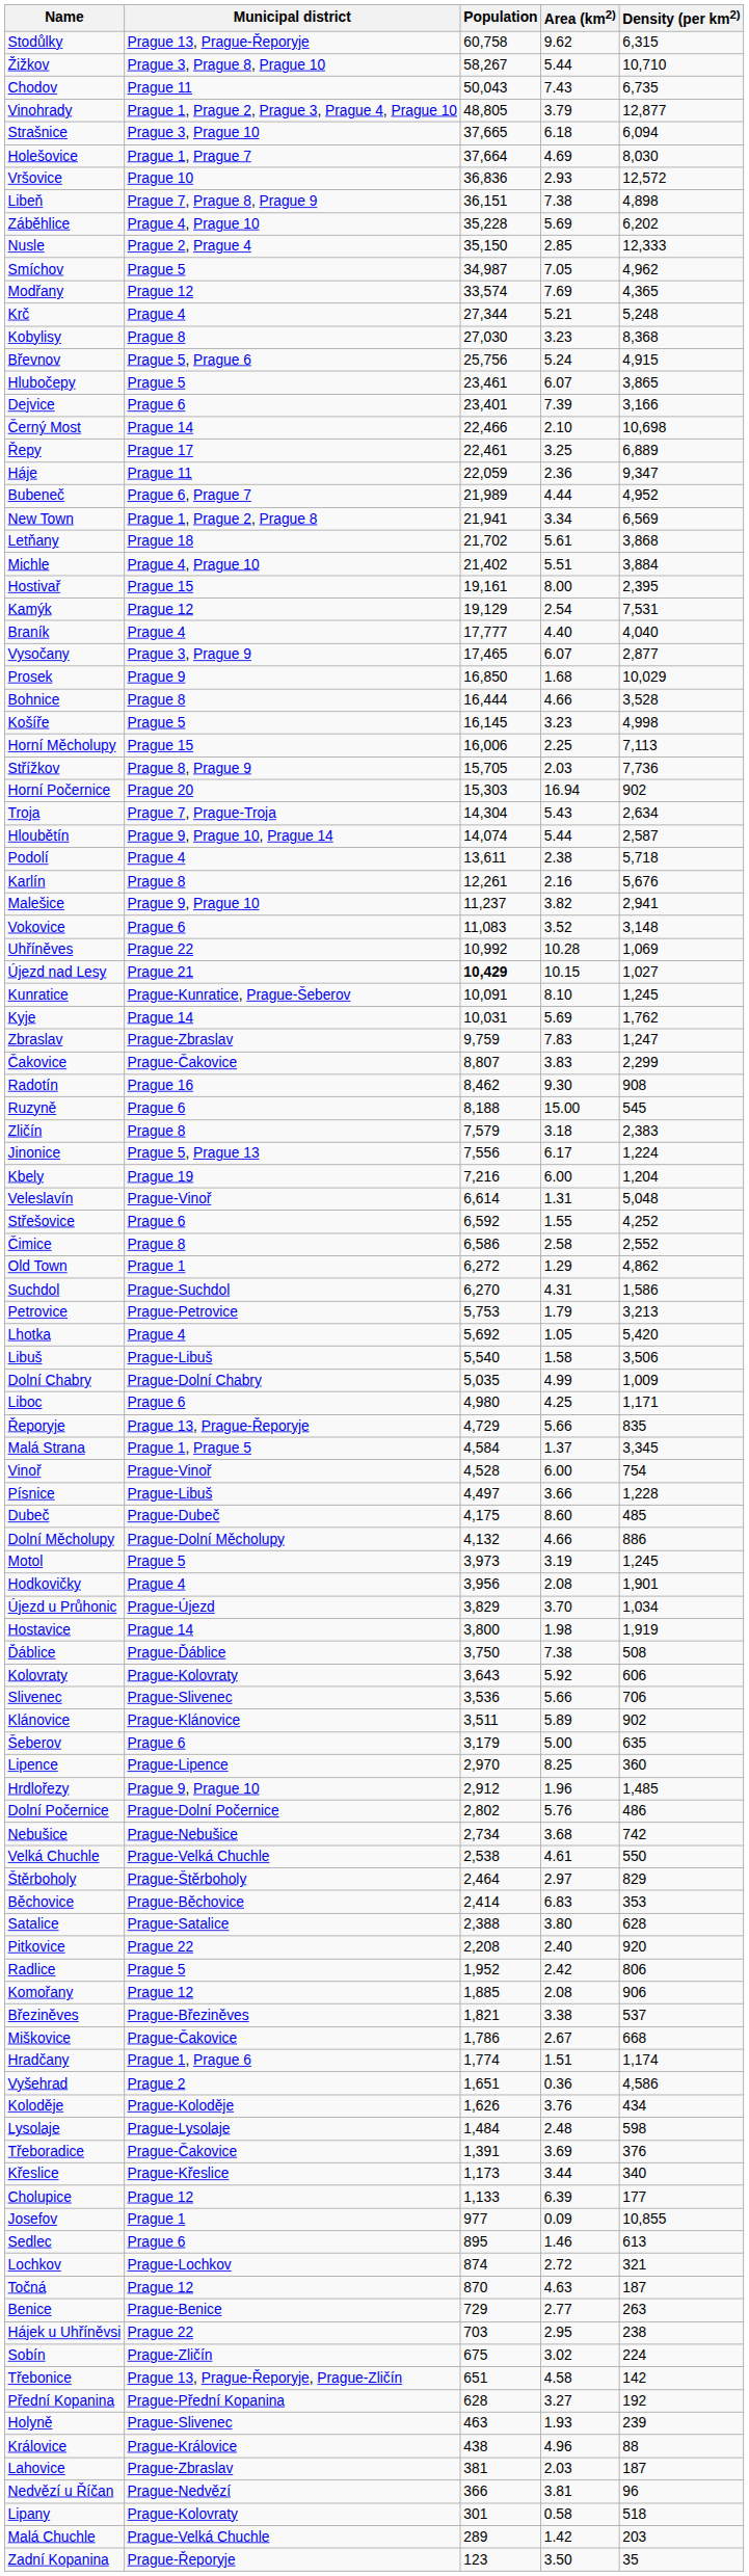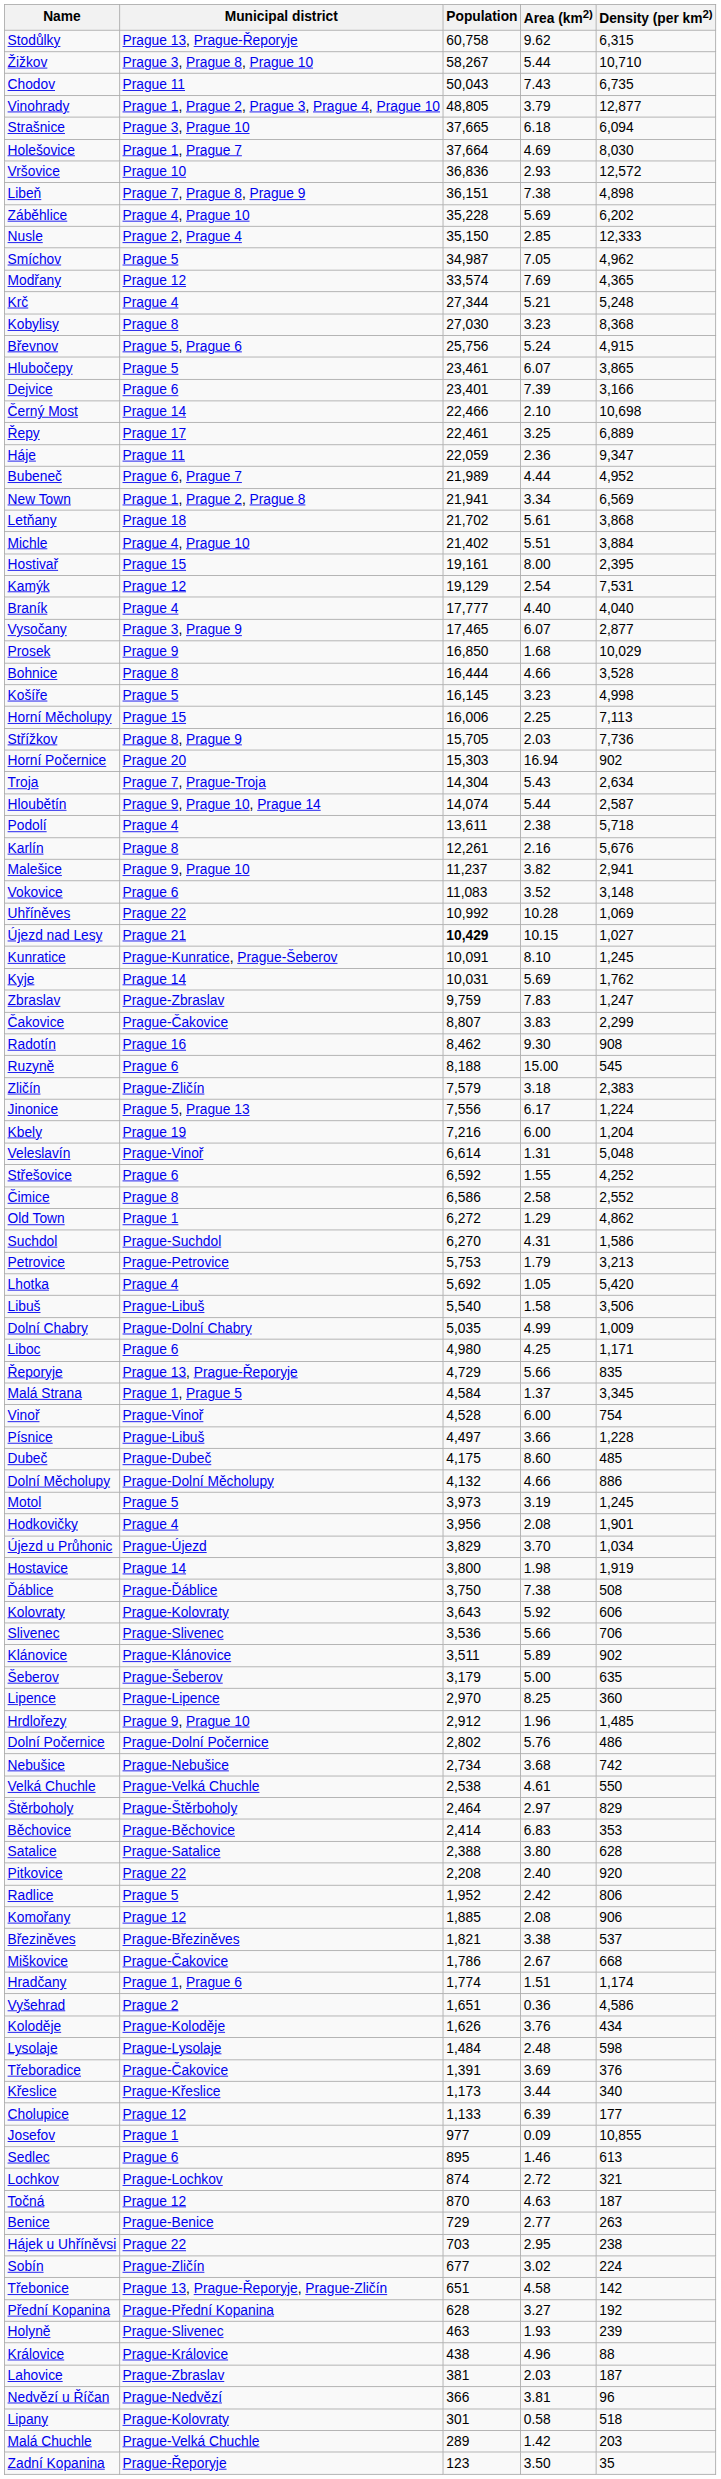Zličín | Municipal district: Prague 8 -> Prague-Zličín
Šeberov | Municipal district: Prague 6 -> Prague-Šeberov
Sobín | Population: 675 -> 677
